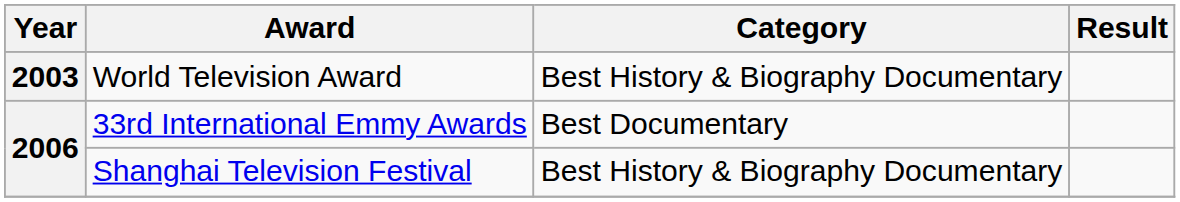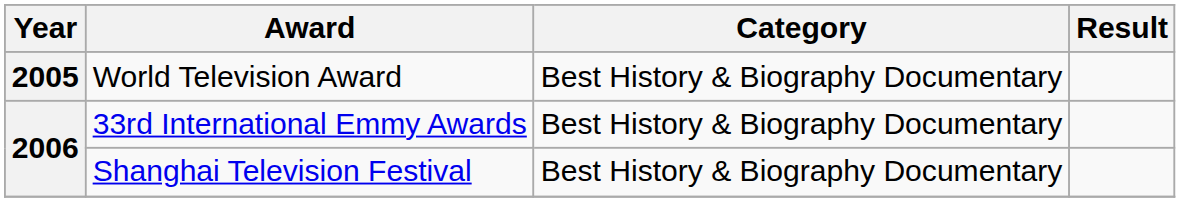World Television Award | Year: 2003 -> 2005
33rd International Emmy Awards | Category: Best Documentary -> Best History & Biography Documentary
